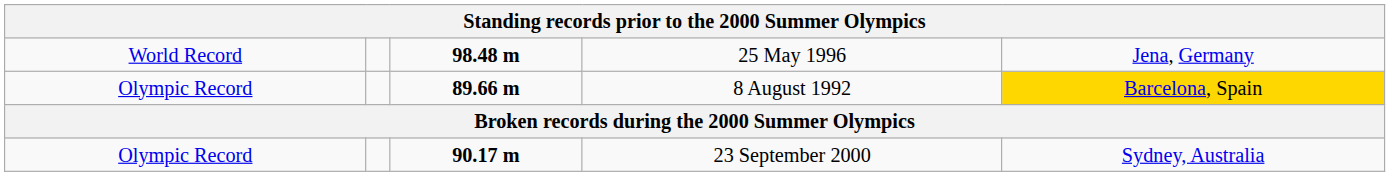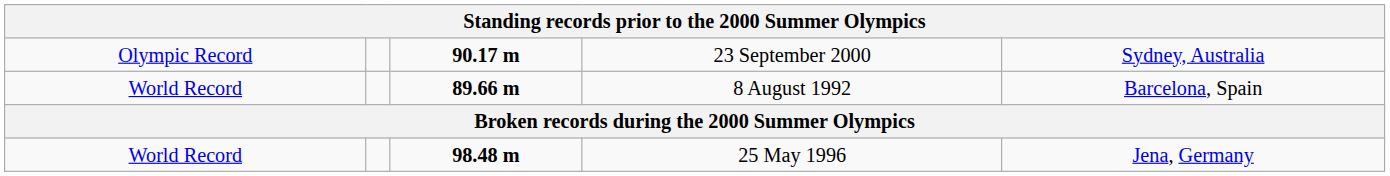rows swapped: 25 May 1996 <-> 23 September 2000
8 August 1992 | column 1: Olympic Record -> World Record
8 August 1992 | column 5: gold background -> no background
